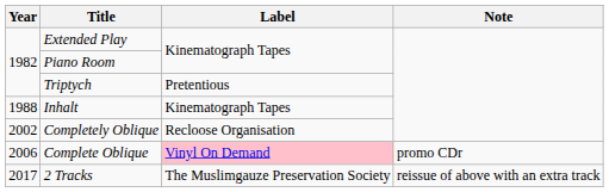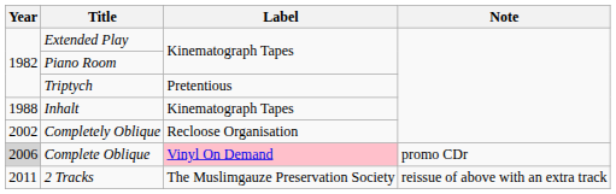Complete Oblique | Year: no background -> lightgrey background
2 Tracks | Year: 2017 -> 2011
